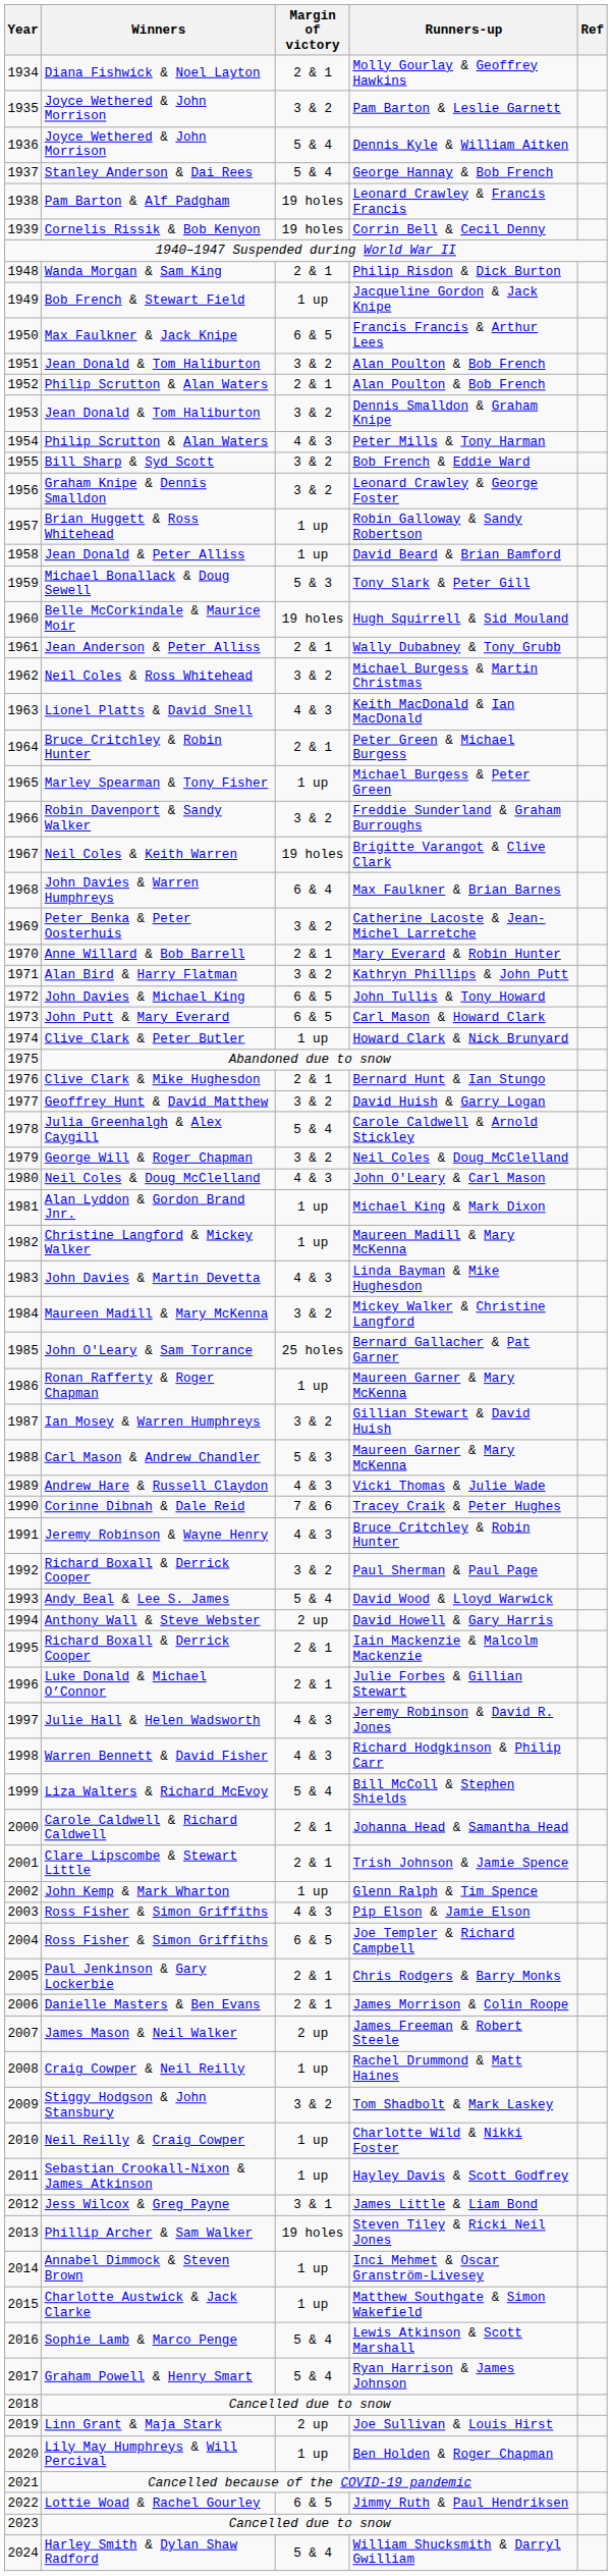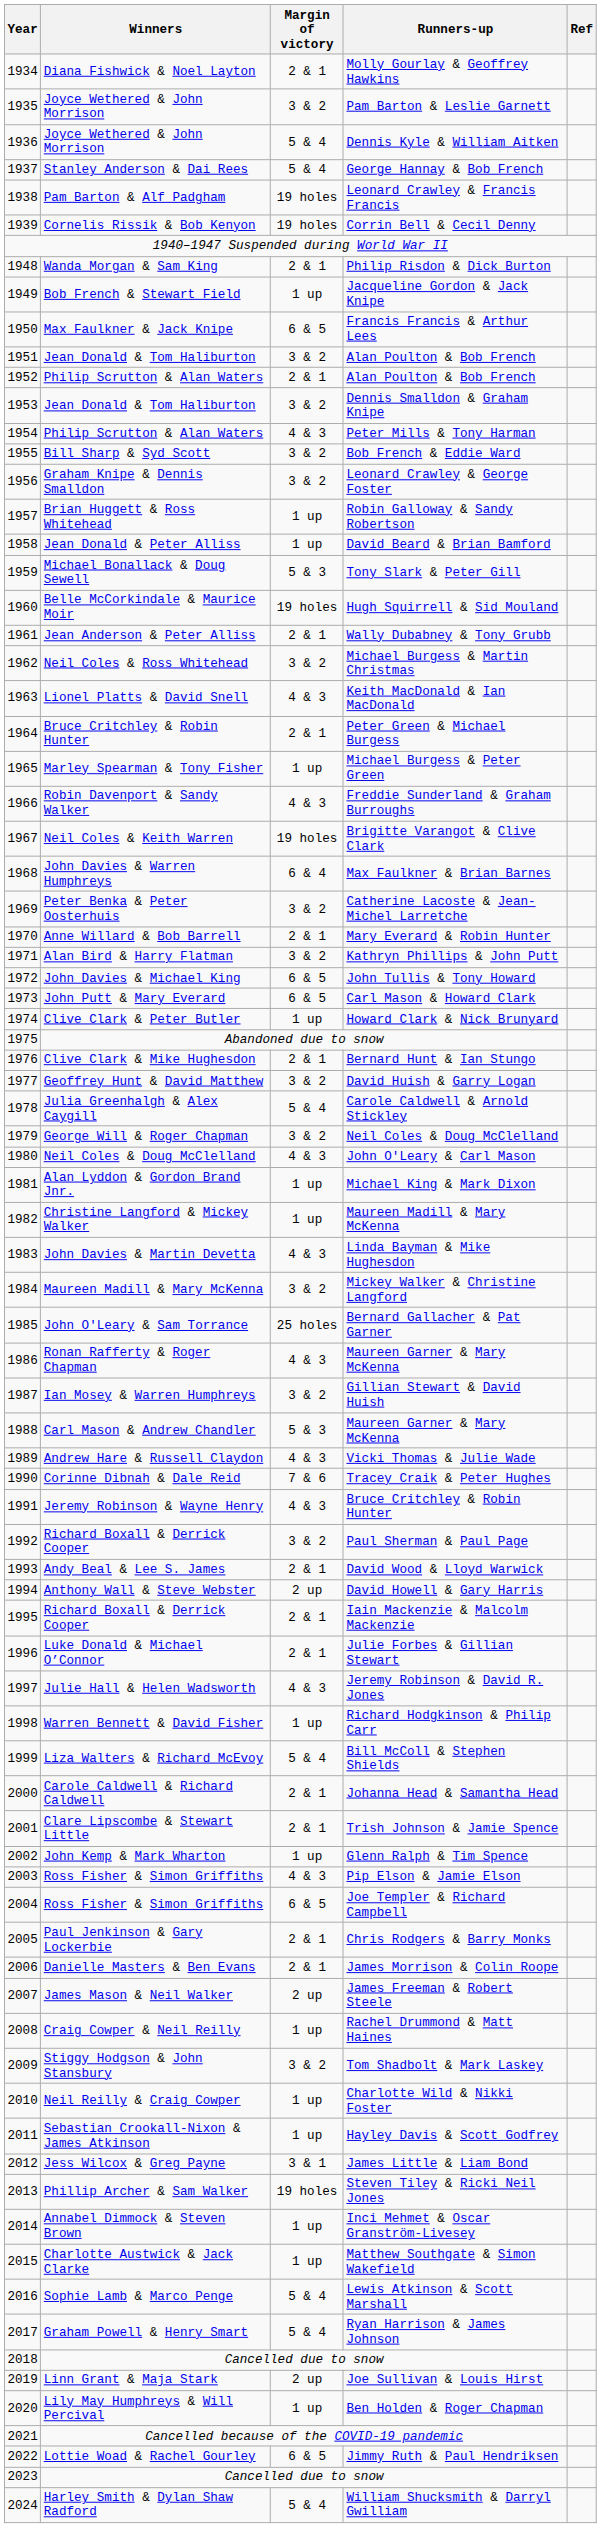Freddie Sunderland & Graham Burroughs | Margin of victory: 3 & 2 -> 4 & 3
1986 / Maureen Garner & Mary McKenna | Margin of victory: 1 up -> 4 & 3
David Wood & Lloyd Warwick | Margin of victory: 5 & 4 -> 2 & 1
Richard Hodgkinson & Philip Carr | Margin of victory: 4 & 3 -> 1 up
